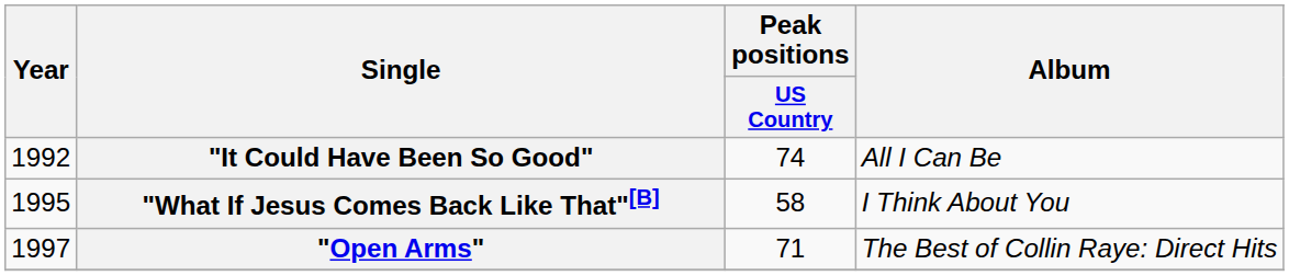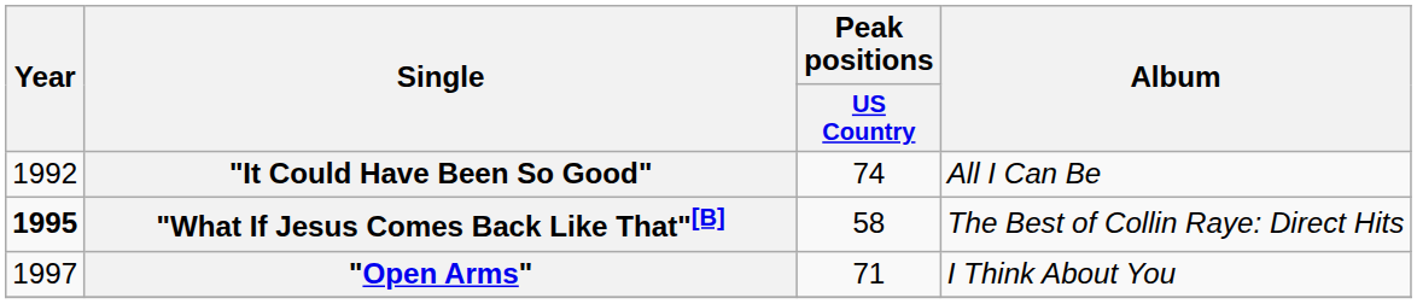"What If Jesus Comes Back Like That"[B] | Year: normal -> bold
"What If Jesus Comes Back Like That"[B] | Album: I Think About You -> The Best of Collin Raye: Direct Hits
"Open Arms" | Album: The Best of Collin Raye: Direct Hits -> I Think About You
